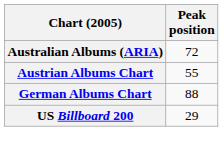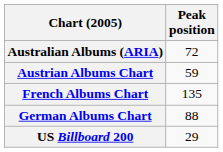Austrian Albums Chart | Peak position: 55 -> 59
+ row: French Albums Chart | 135
